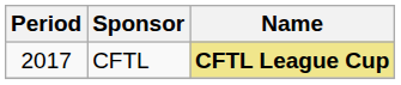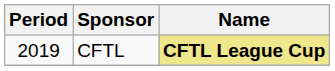CFTL | Period: 2017 -> 2019
